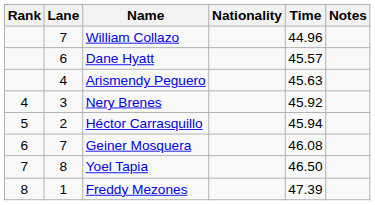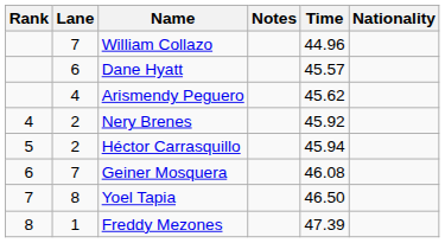columns swapped: Nationality <-> Notes
Arismendy Peguero | Time: 45.63 -> 45.62
Nery Brenes | Lane: 3 -> 2
